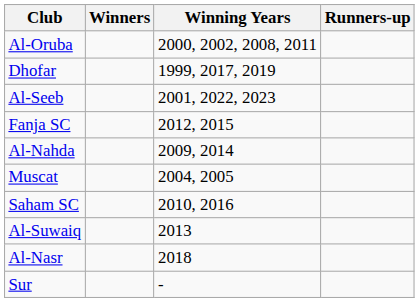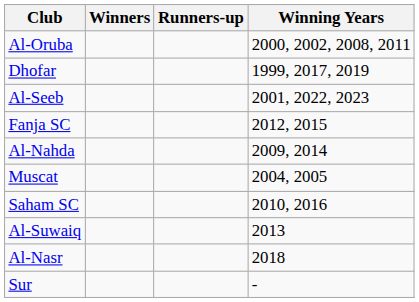columns swapped: Runners-up <-> Winning Years
